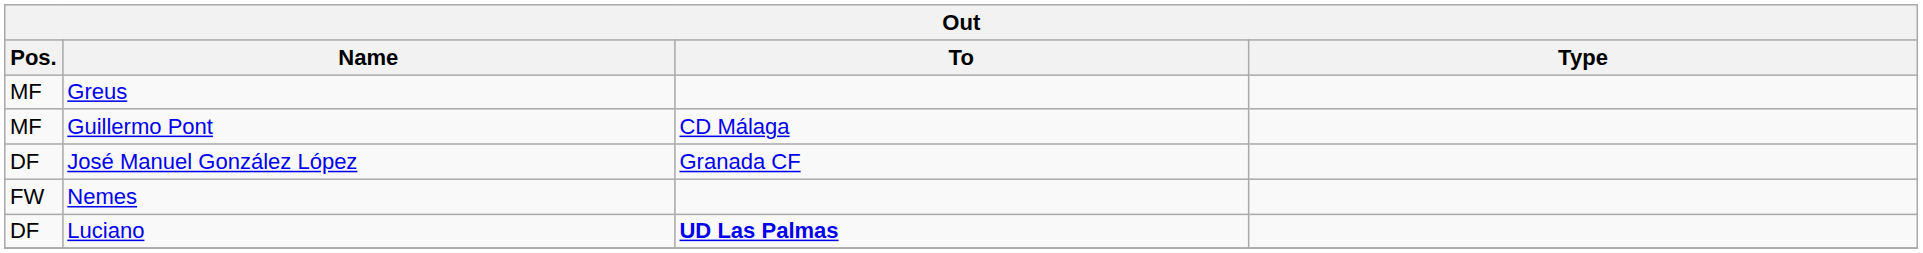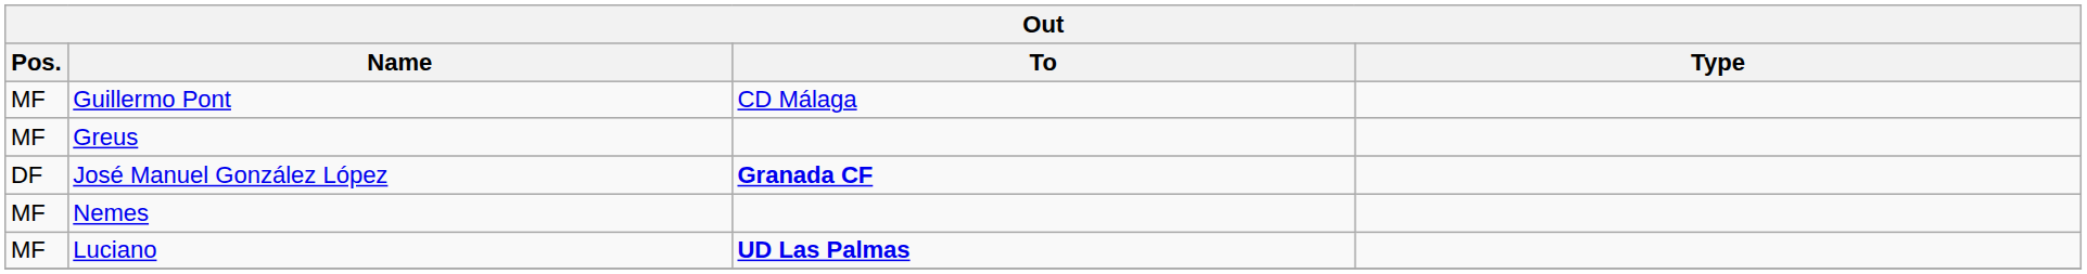rows swapped: Greus <-> Guillermo Pont
José Manuel González López | To: normal -> bold
Nemes | Pos.: FW -> MF
Luciano | Pos.: DF -> MF
